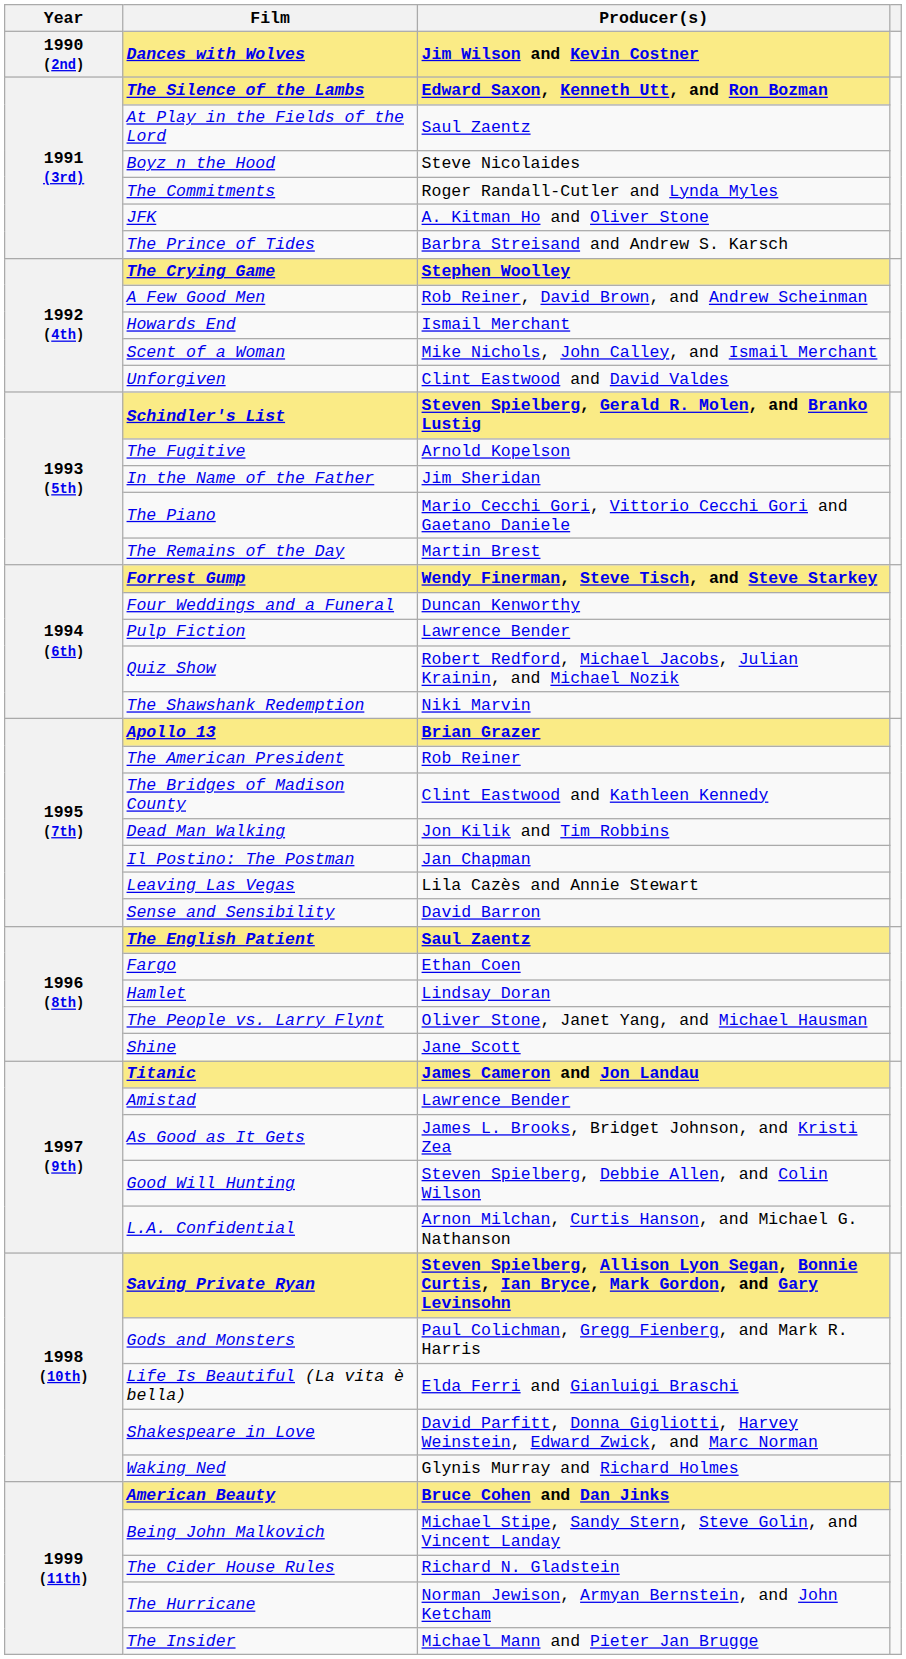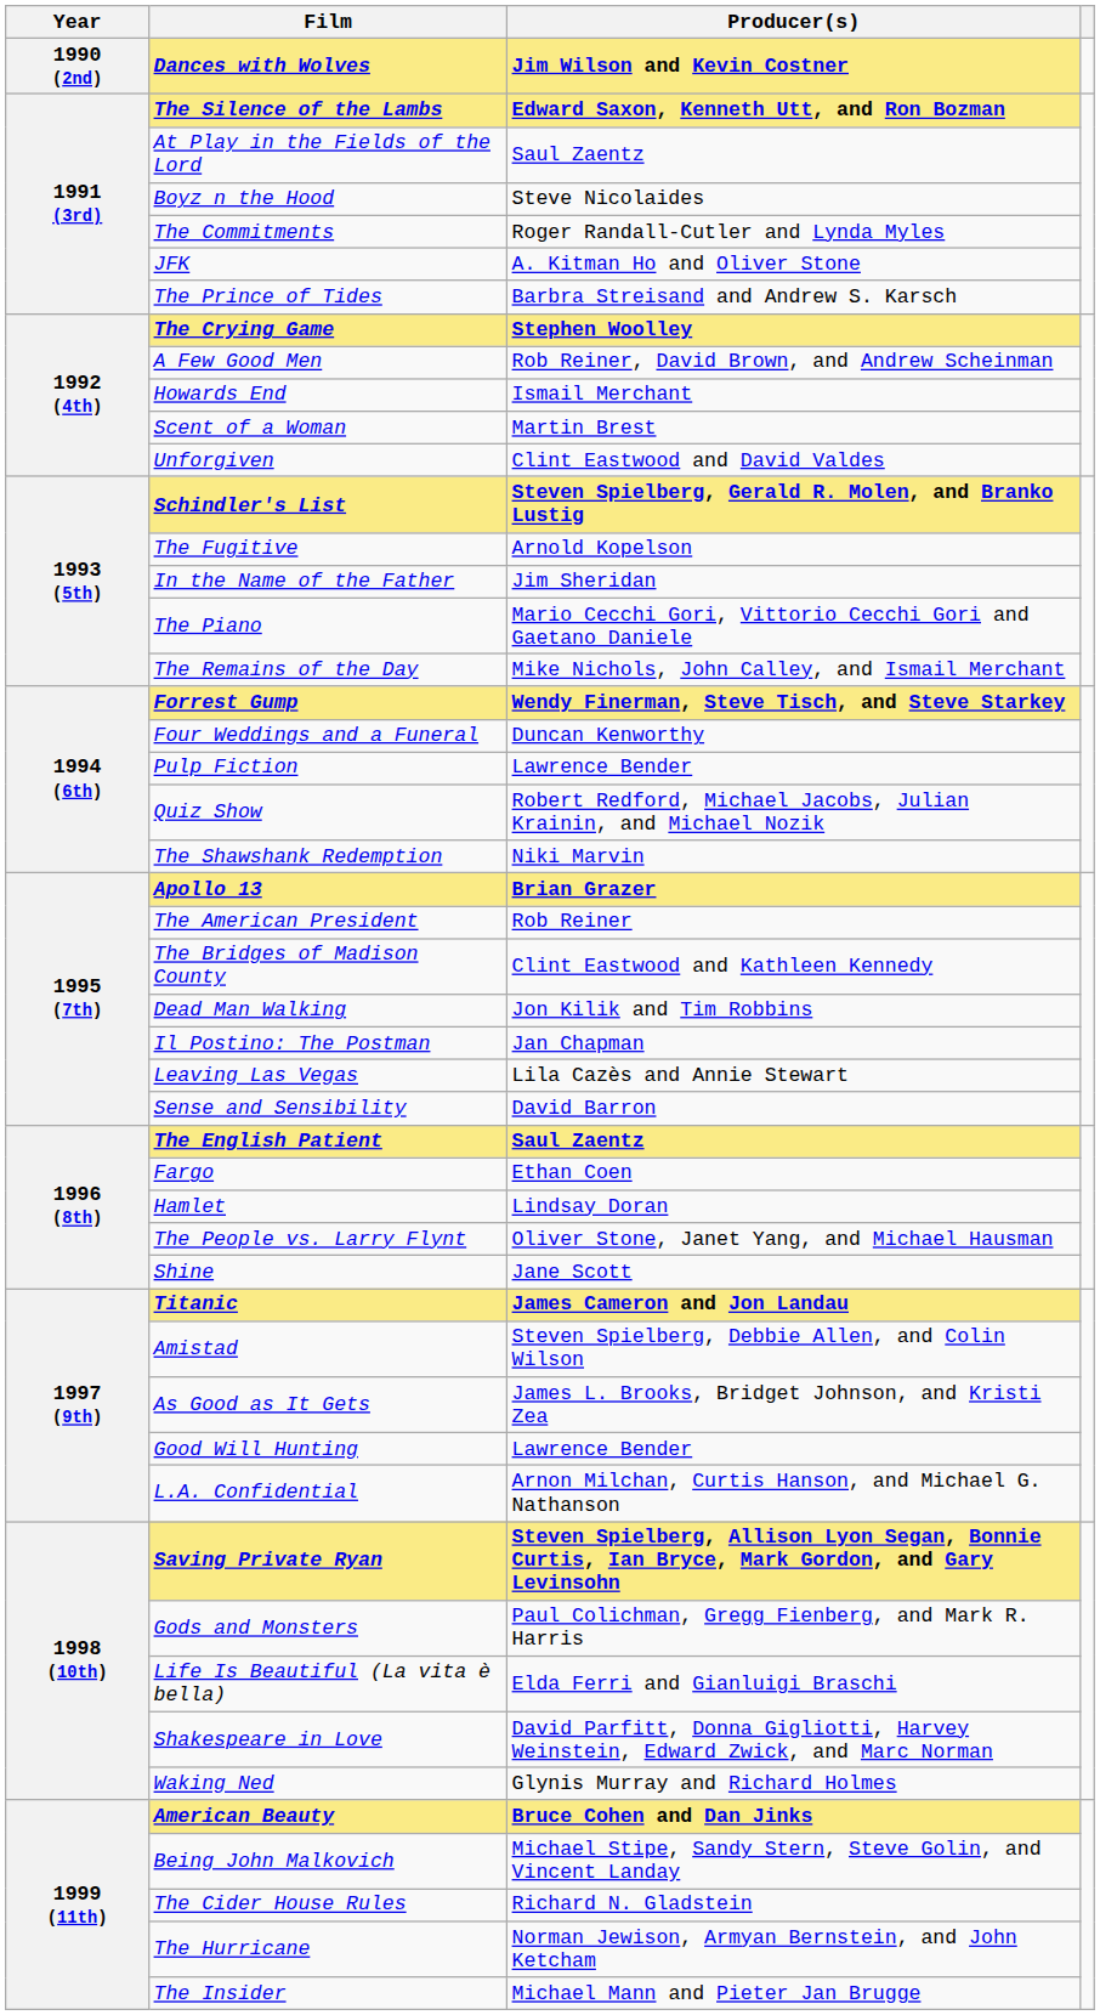Scent of a Woman | Producer(s): Mike Nichols, John Calley, and Ismail Merchant -> Martin Brest
The Remains of the Day | Producer(s): Martin Brest -> Mike Nichols, John Calley, and Ismail Merchant
Amistad | Producer(s): Lawrence Bender -> Steven Spielberg, Debbie Allen, and Colin Wilson
Good Will Hunting | Producer(s): Steven Spielberg, Debbie Allen, and Colin Wilson -> Lawrence Bender
